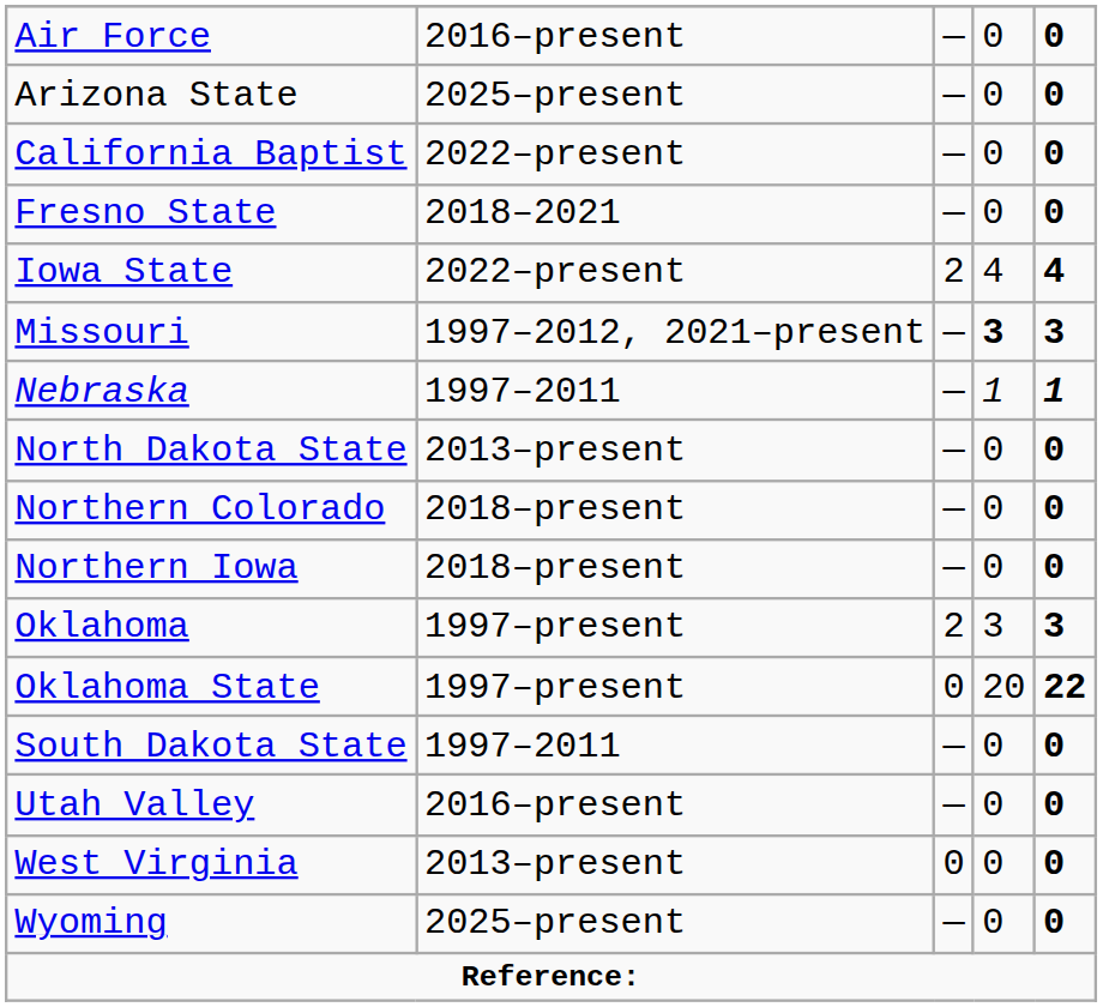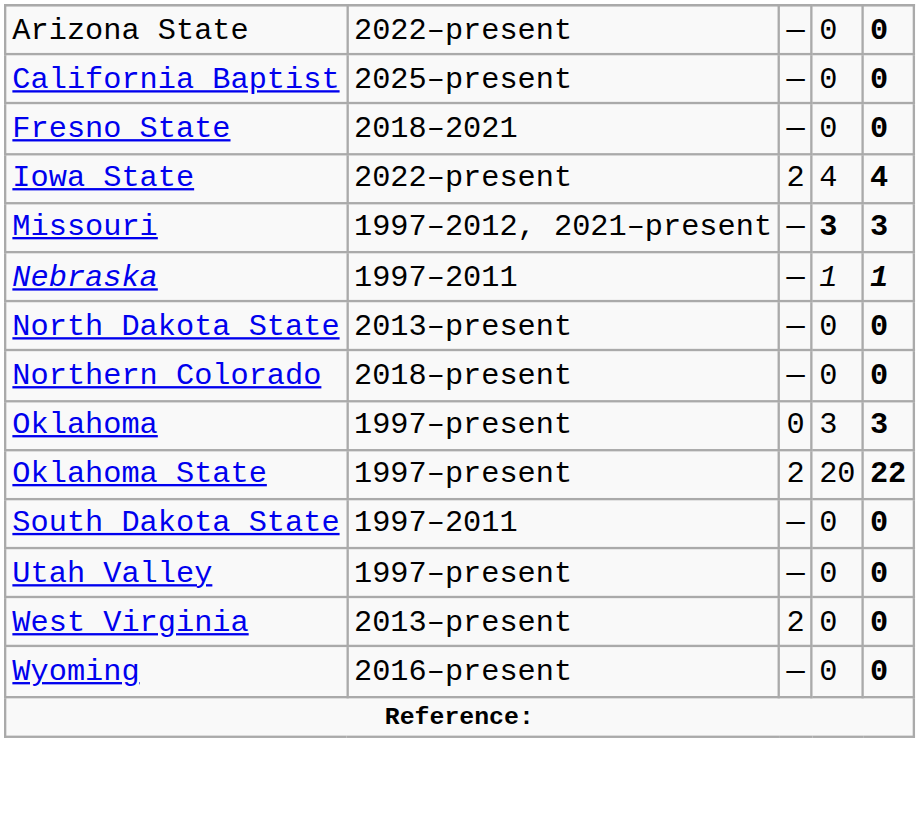- row: Air Force | 2016–present | — | 0 | 0
Arizona State | column 2: 2025–present -> 2022–present
California Baptist | column 2: 2022–present -> 2025–present
- row: Northern Iowa | 2018–present | — | 0 | 0
Oklahoma | column 3: 2 -> 0
Oklahoma State | column 3: 0 -> 2
Utah Valley | column 2: 2016–present -> 1997–present
West Virginia | column 3: 0 -> 2
Wyoming | column 2: 2025–present -> 2016–present
